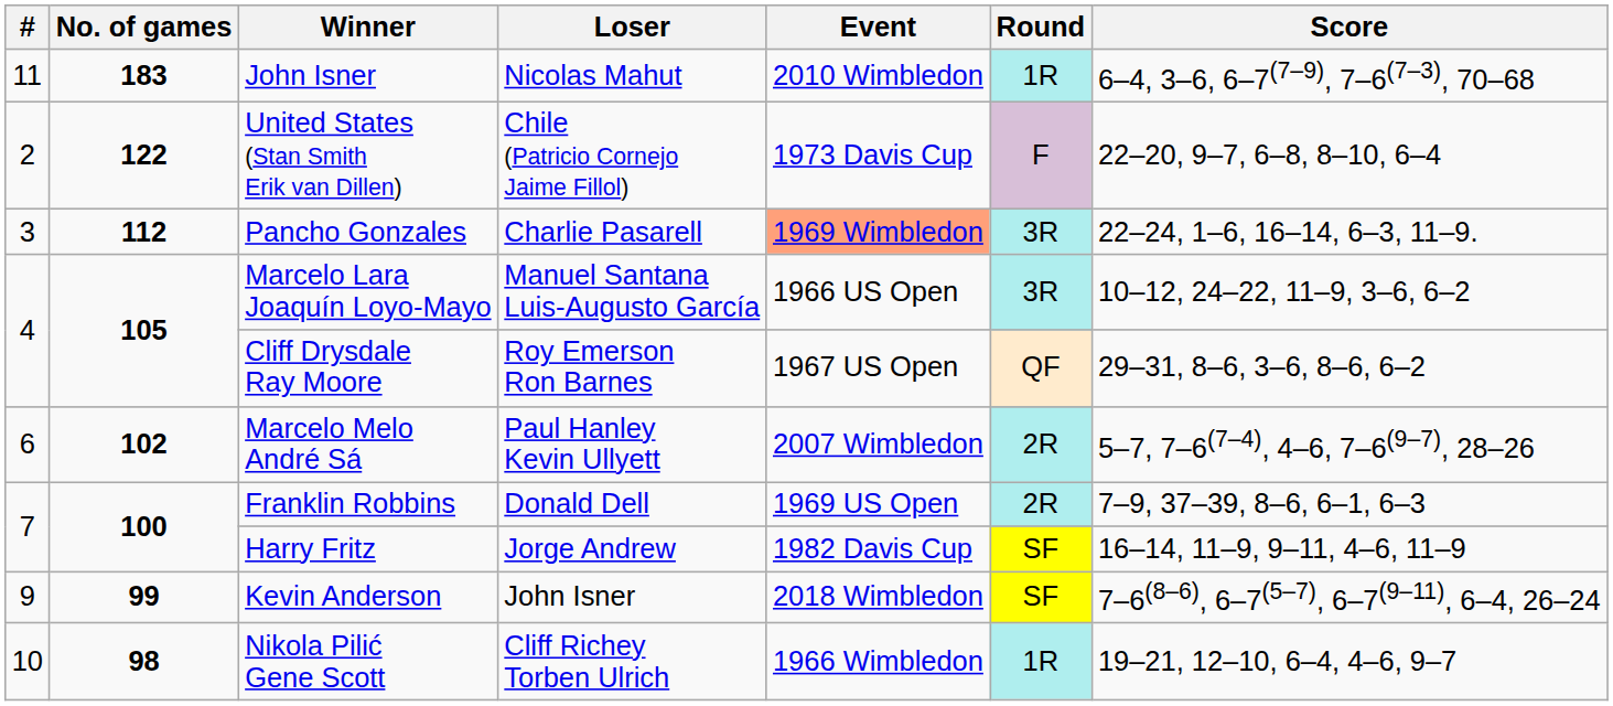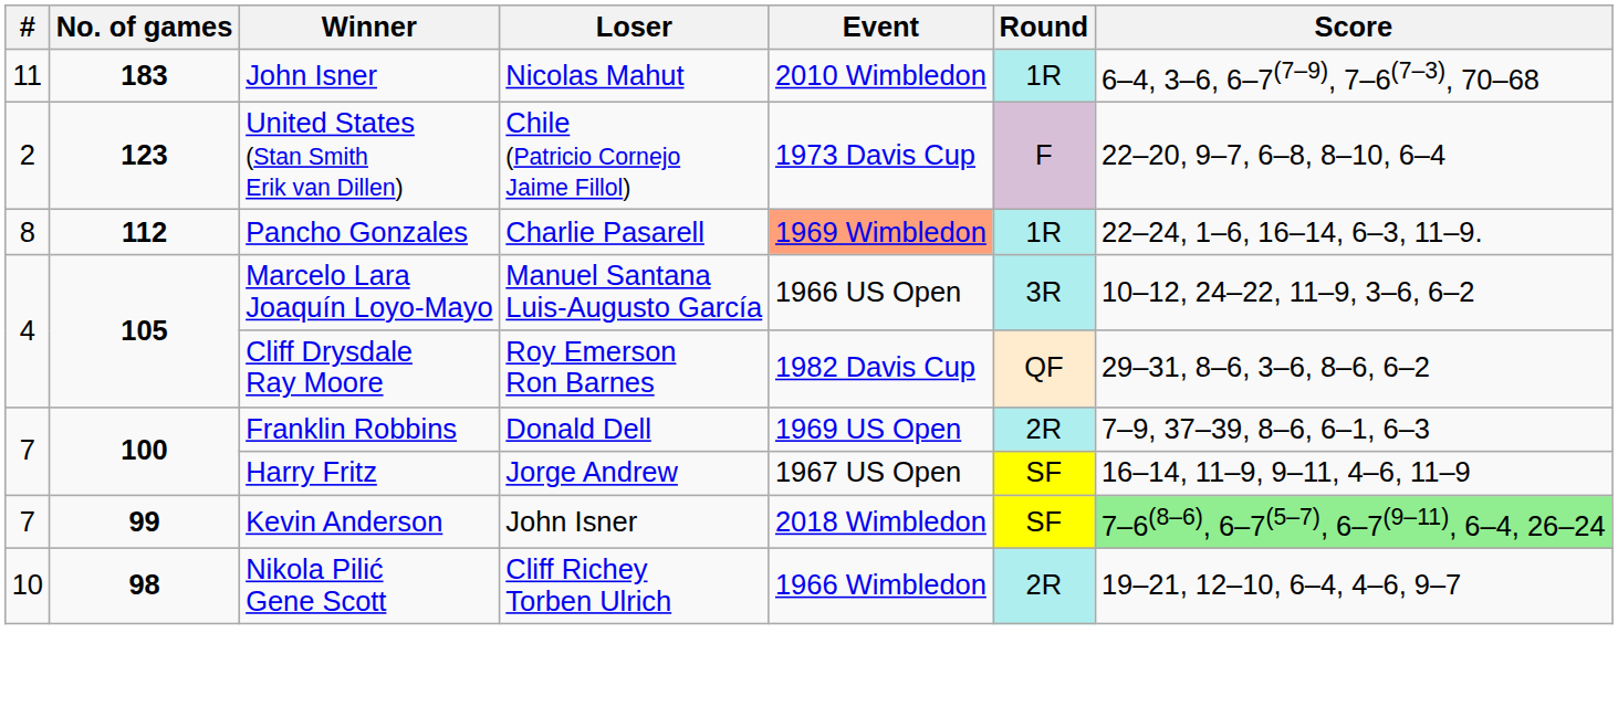United States (Stan Smith Erik van Dillen) | No. of games: 122 -> 123
Pancho Gonzales | #: 3 -> 8
Pancho Gonzales | Round: 3R -> 1R
Cliff Drysdale Ray Moore | Event: 1967 US Open -> 1982 Davis Cup
- row: 6 | 102 | Marcelo Melo André Sá | Paul Hanley Kevin Ullyett | 2007 Wimbledon | 2R | 5–7, 7–6(7–4), 4–6, 7–6(9–7), 28–26
Harry Fritz | Event: 1982 Davis Cup -> 1967 US Open
Kevin Anderson | #: 9 -> 7
Kevin Anderson | Score: no background -> lightgreen background
Nikola Pilić Gene Scott | Round: 1R -> 2R
